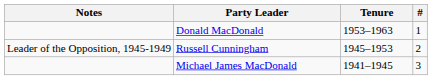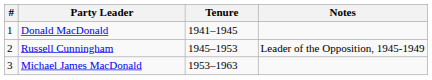columns swapped: # <-> Notes
Donald MacDonald | Tenure: 1953–1963 -> 1941–1945
Michael James MacDonald | Tenure: 1941–1945 -> 1953–1963
